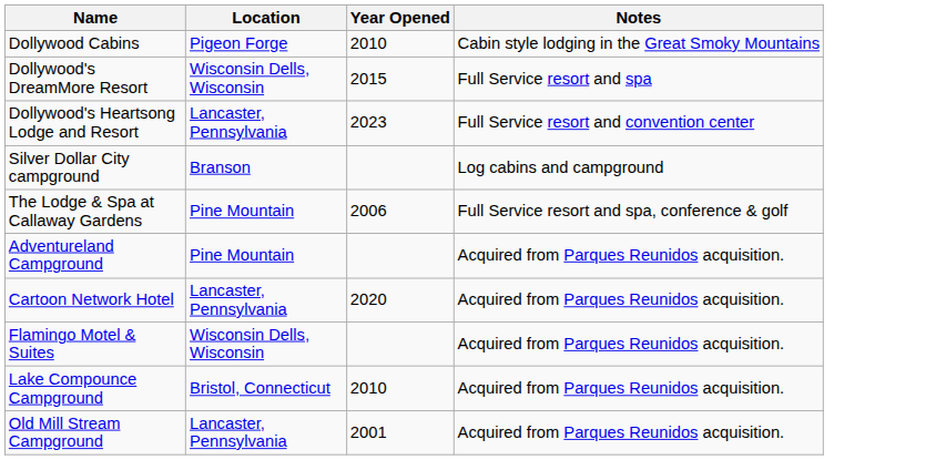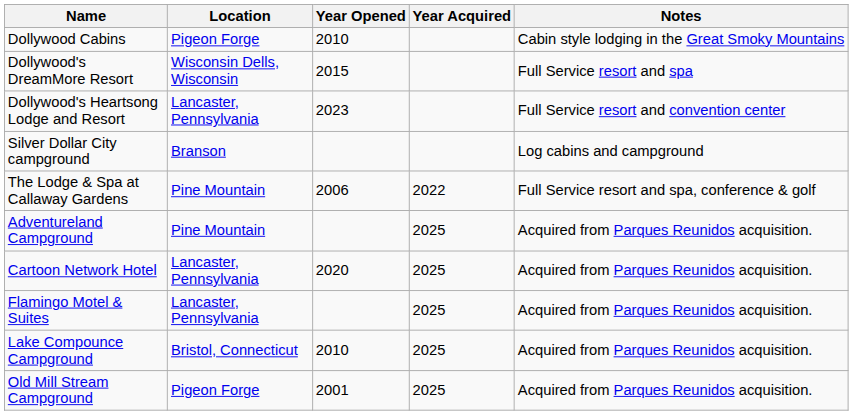+ column: Year Acquired | 2022 | 2025 | 2025 | 2025 | 2025 | 2025
Flamingo Motel & Suites | Location: Wisconsin Dells, Wisconsin -> Lancaster, Pennsylvania
Old Mill Stream Campground | Location: Lancaster, Pennsylvania -> Pigeon Forge
